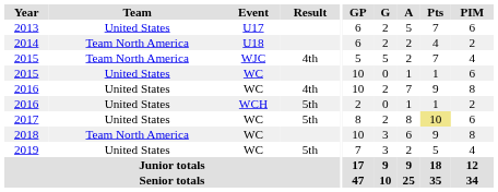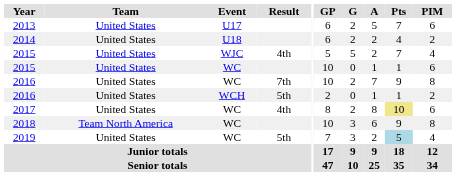2014 | Team: Team North America -> United States
2015 / WJC | Team: Team North America -> United States
2016 / WC | Result: 4th -> 7th
2017 | Result: 5th -> 4th
2019 | Pts: no background -> lightblue background
